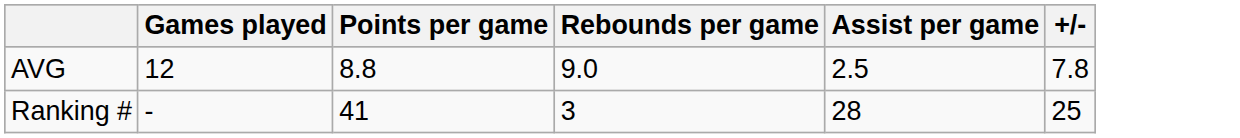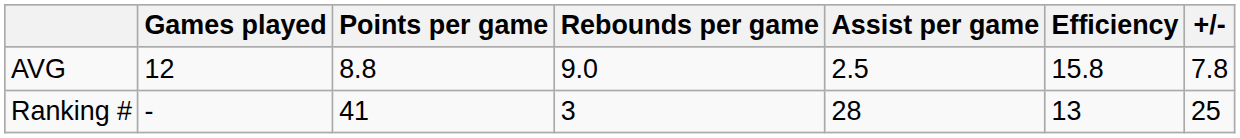+ column: Efficiency | 15.8 | 13
